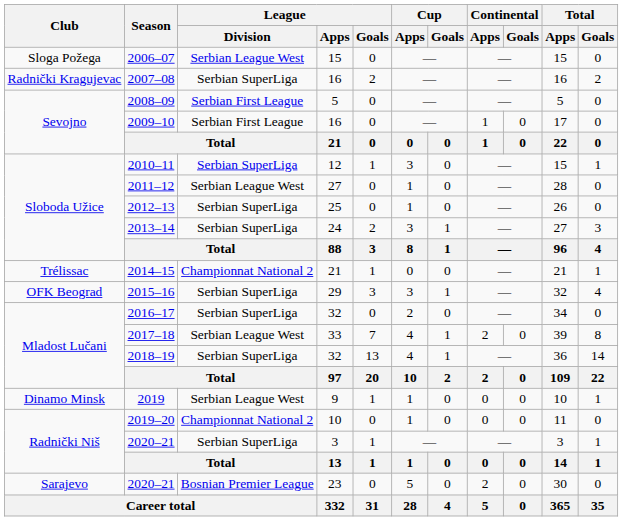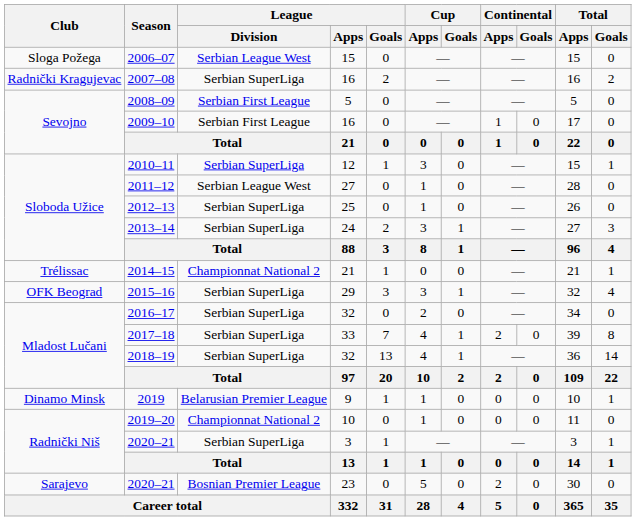2017–18 | League / Division: Serbian League West -> Serbian SuperLiga
2019 | League / Division: Serbian League West -> Belarusian Premier League
